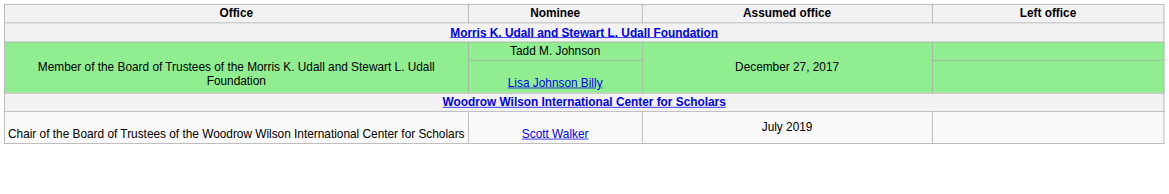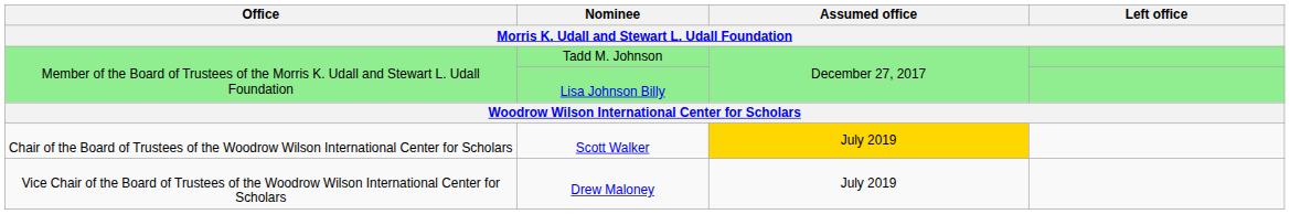Scott Walker | Assumed office: no background -> gold background
+ row: Vice Chair of the Board of Trustees of the Woodrow Wilson International Center for Scholars | Drew Maloney | July 2019
